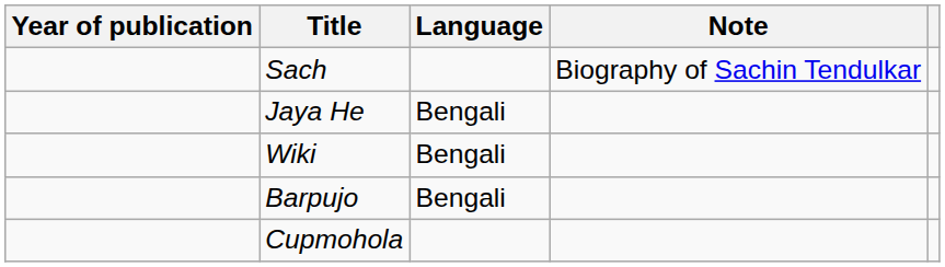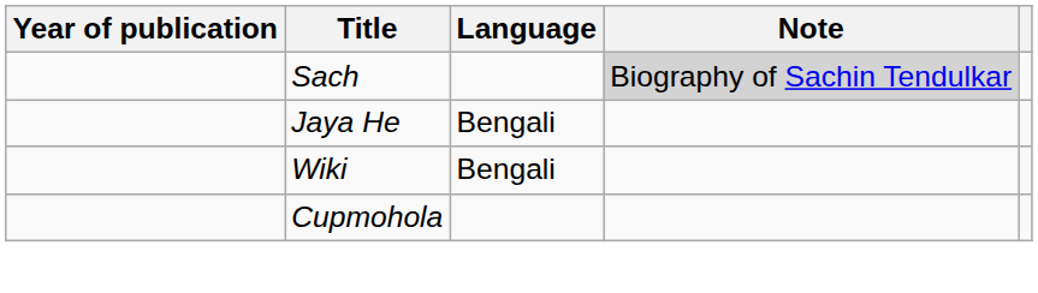Sach | Note: no background -> lightgrey background
- row: Barpujo | Bengali
